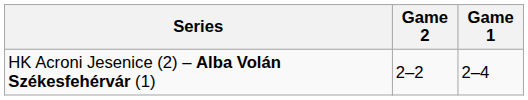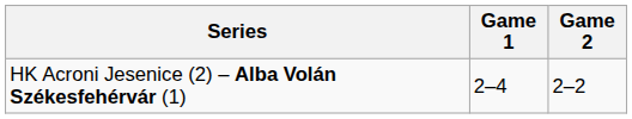columns swapped: Game 1 <-> Game 2
